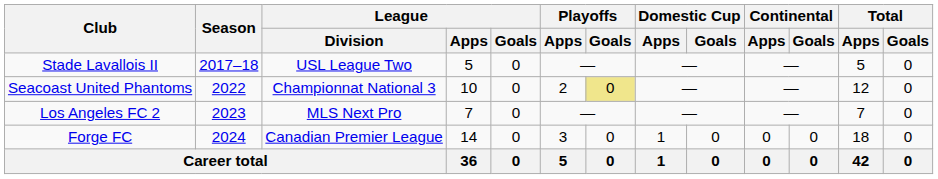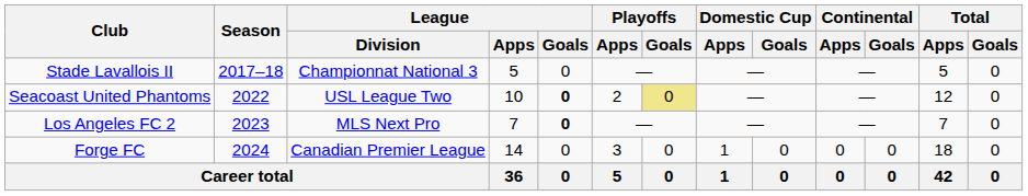Stade Lavallois II | League / Division: USL League Two -> Championnat National 3
Seacoast United Phantoms | League / Division: Championnat National 3 -> USL League Two
Seacoast United Phantoms | League / Goals: normal -> bold
Los Angeles FC 2 | League / Goals: normal -> bold
